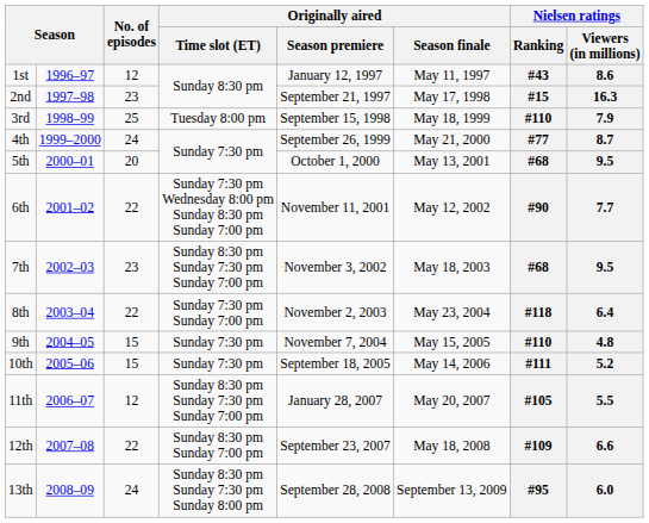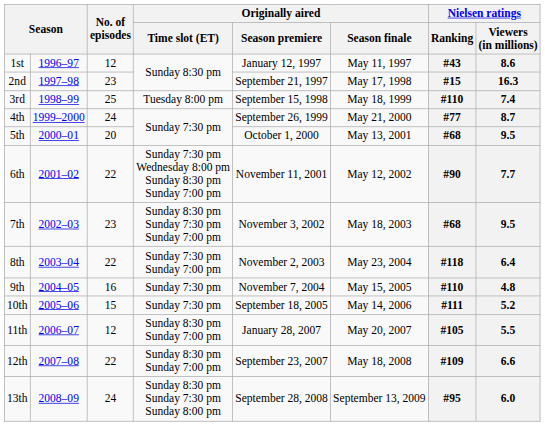3rd | Nielsen ratings / Viewers (in millions): 7.9 -> 7.4
9th | No. of episodes: 15 -> 16
11th | Originally aired / Time slot (ET): Sunday 8:30 pm Sunday 7:30 pm Sunday 7:00 pm -> Sunday 8:30 pm Sunday 7:00 pm
